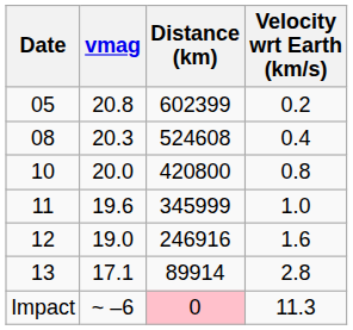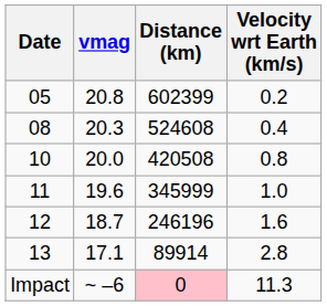10 | Distance (km): 420800 -> 420508
12 | vmag: 19.0 -> 18.7
12 | Distance (km): 246916 -> 246196
